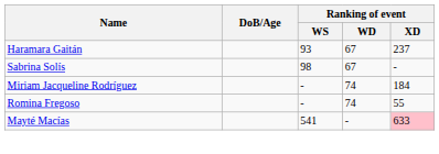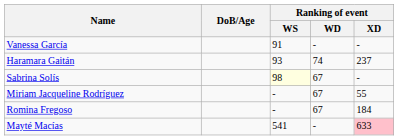+ row: Vanessa García | 91 | - | -
Haramara Gaitán | Ranking of event / WD: 67 -> 74
Sabrina Solís | Ranking of event / WS: no background -> lightyellow background
Miriam Jacqueline Rodríguez | Ranking of event / WD: 74 -> 67
Miriam Jacqueline Rodríguez | Ranking of event / XD: 184 -> 55
Romina Fregoso | Ranking of event / WD: 74 -> 67
Romina Fregoso | Ranking of event / XD: 55 -> 184
